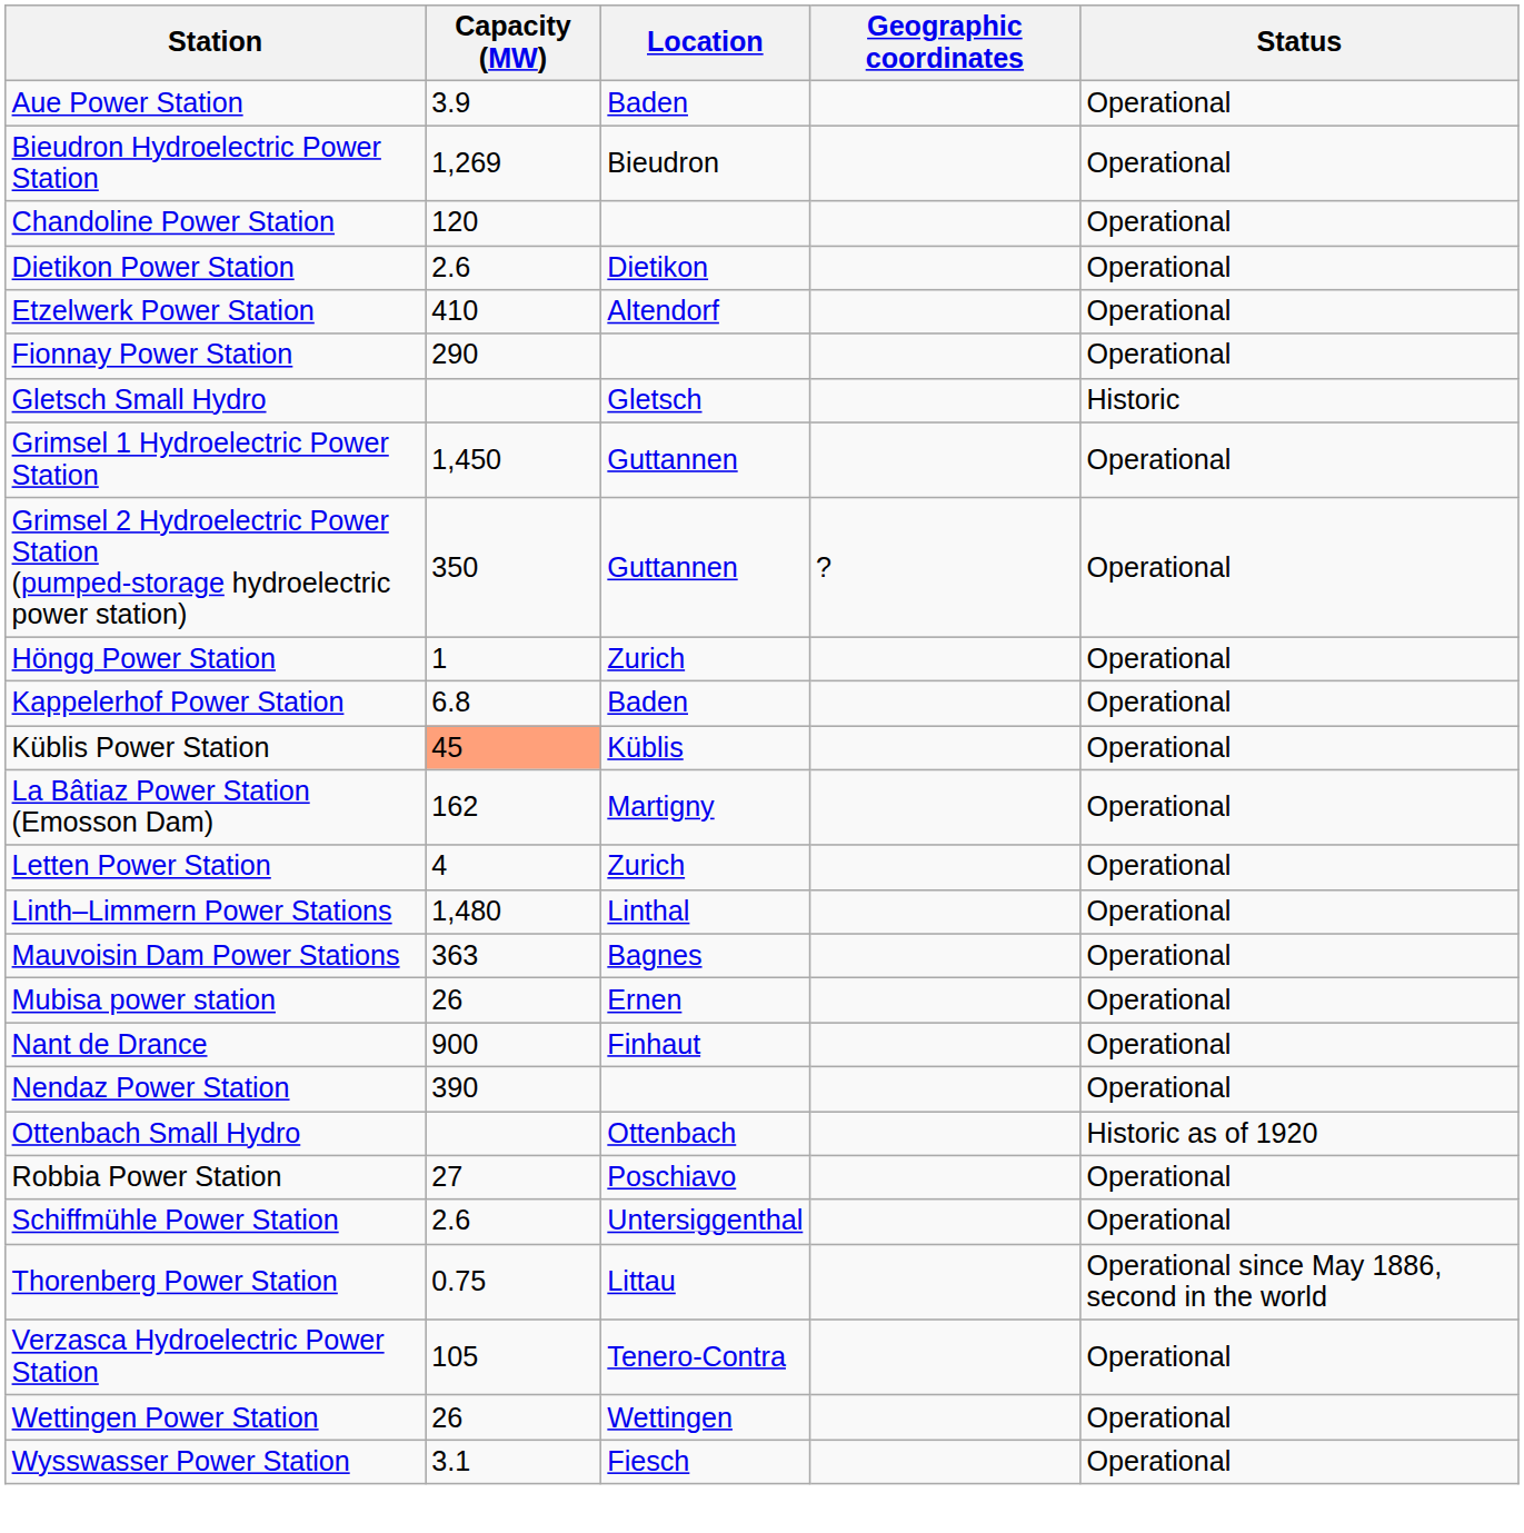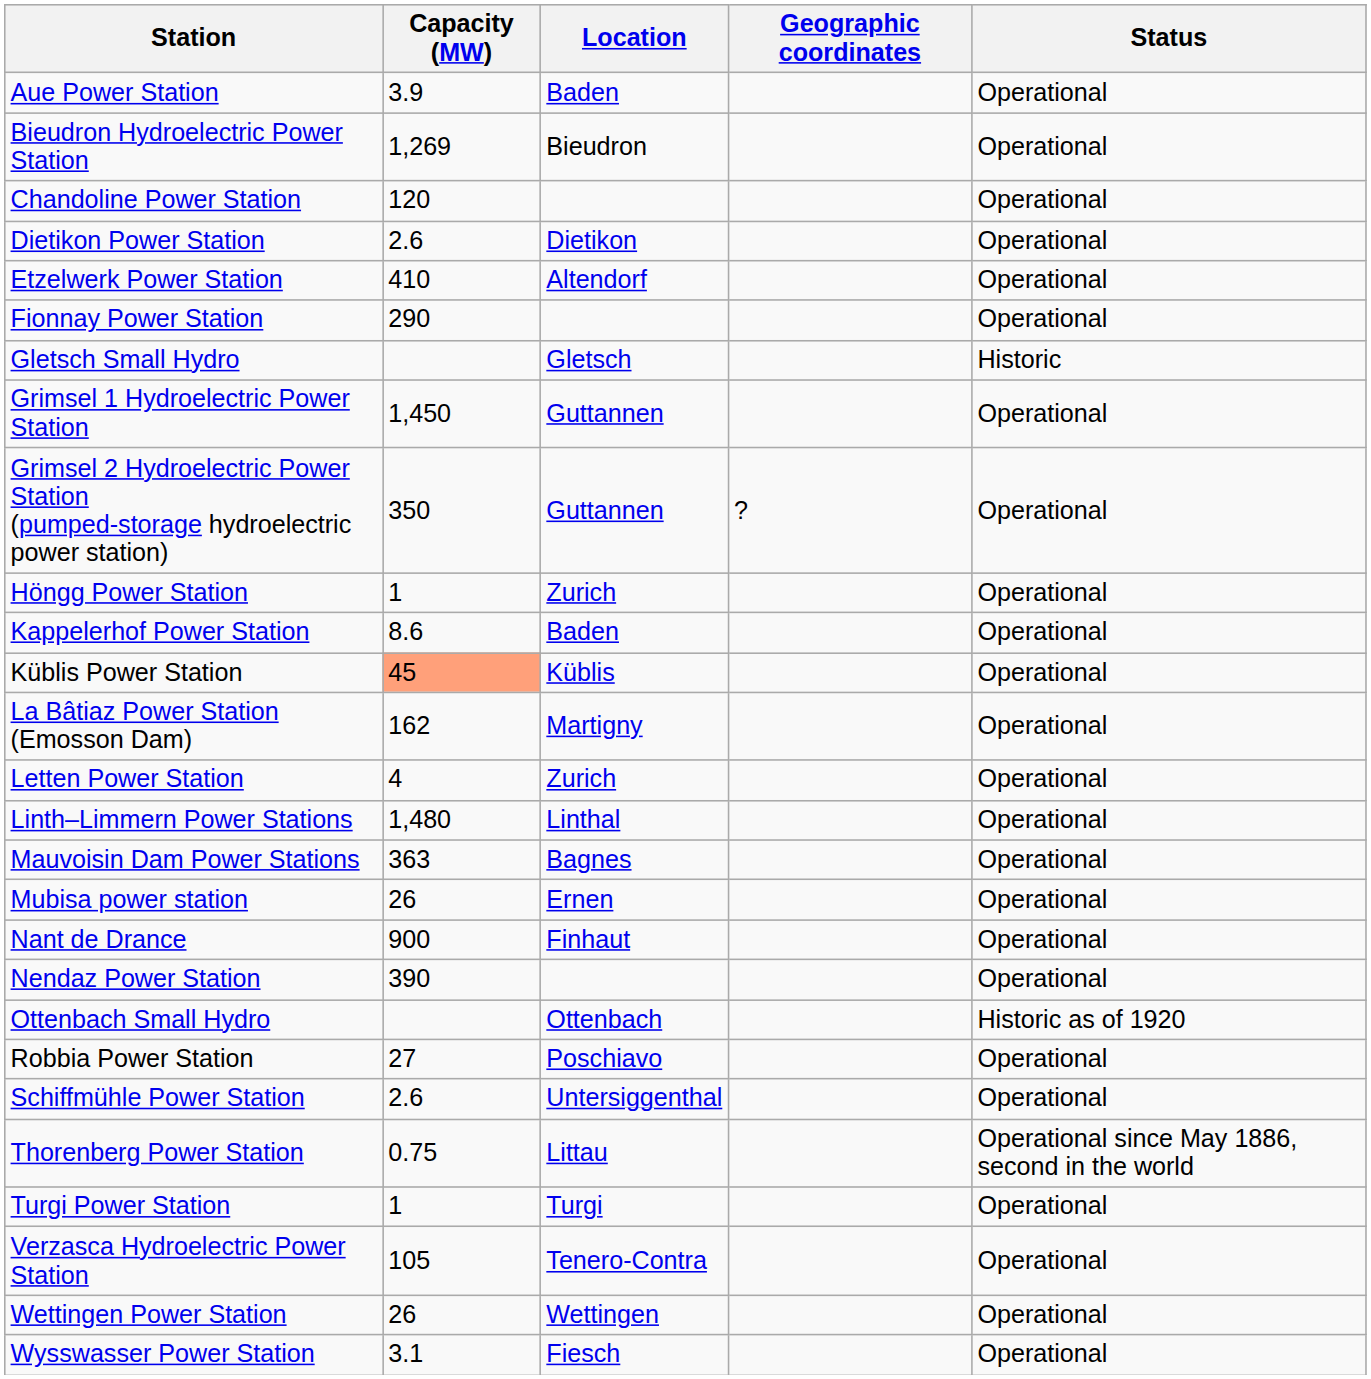Kappelerhof Power Station | Capacity (MW): 6.8 -> 8.6
+ row: Turgi Power Station | 1 | Turgi | Operational
